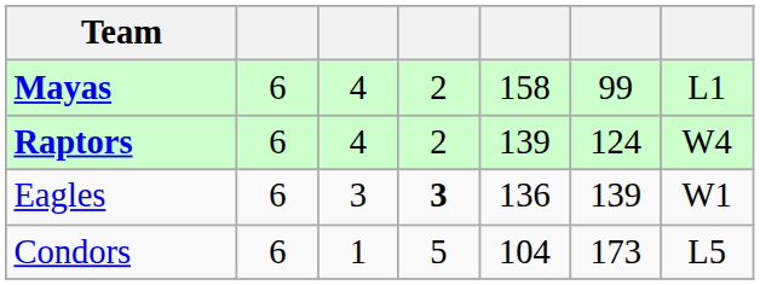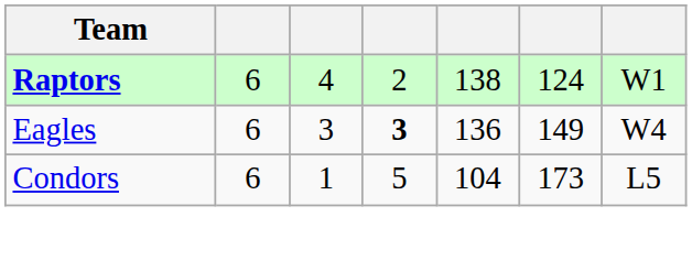- row: Mayas | 6 | 4 | 2 | 158 | 99 | L1
Raptors | column 5: 139 -> 138
Raptors | column 7: W4 -> W1
Eagles | column 6: 139 -> 149
Eagles | column 7: W1 -> W4
